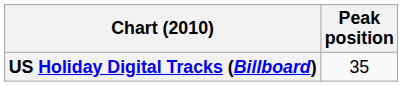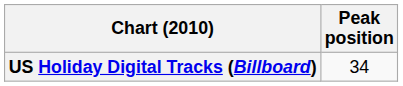US Holiday Digital Tracks (Billboard) | Peak position: 35 -> 34
